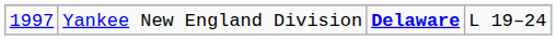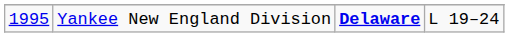Yankee New England Division | column 1: 1997 -> 1995
